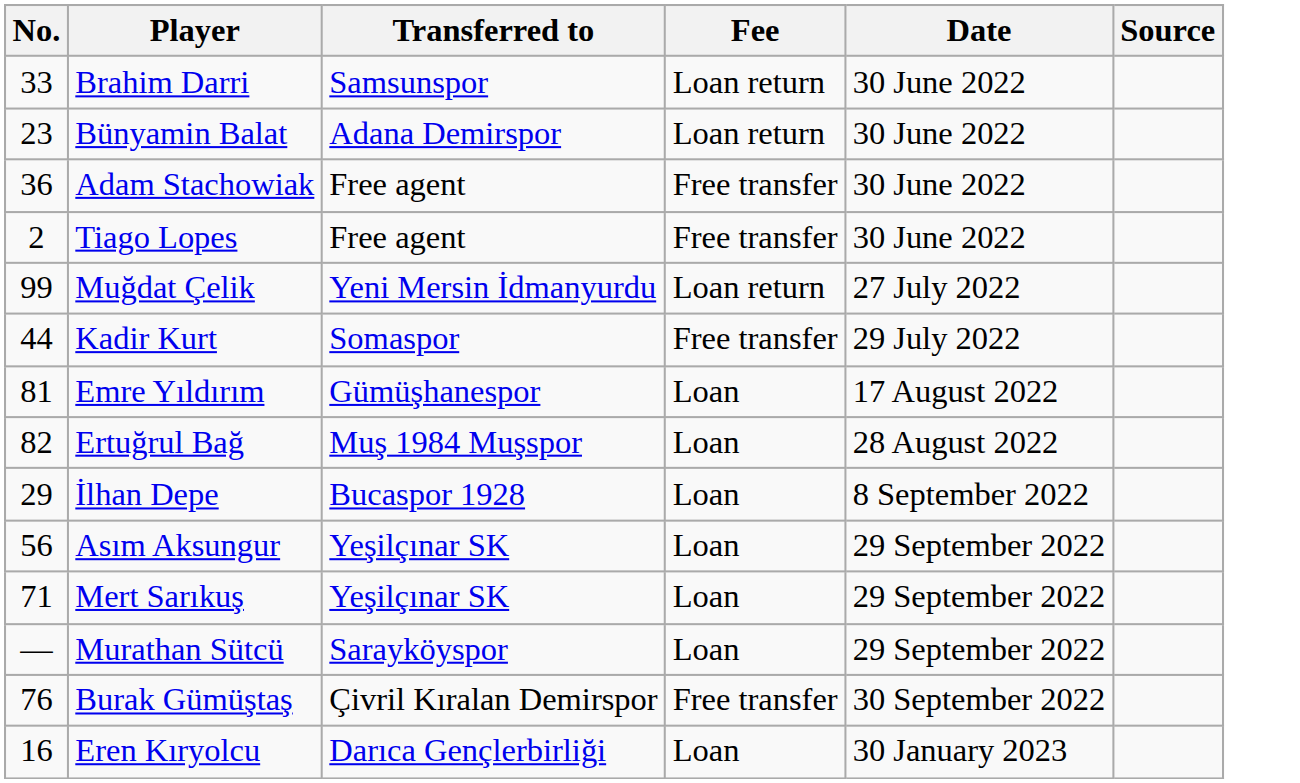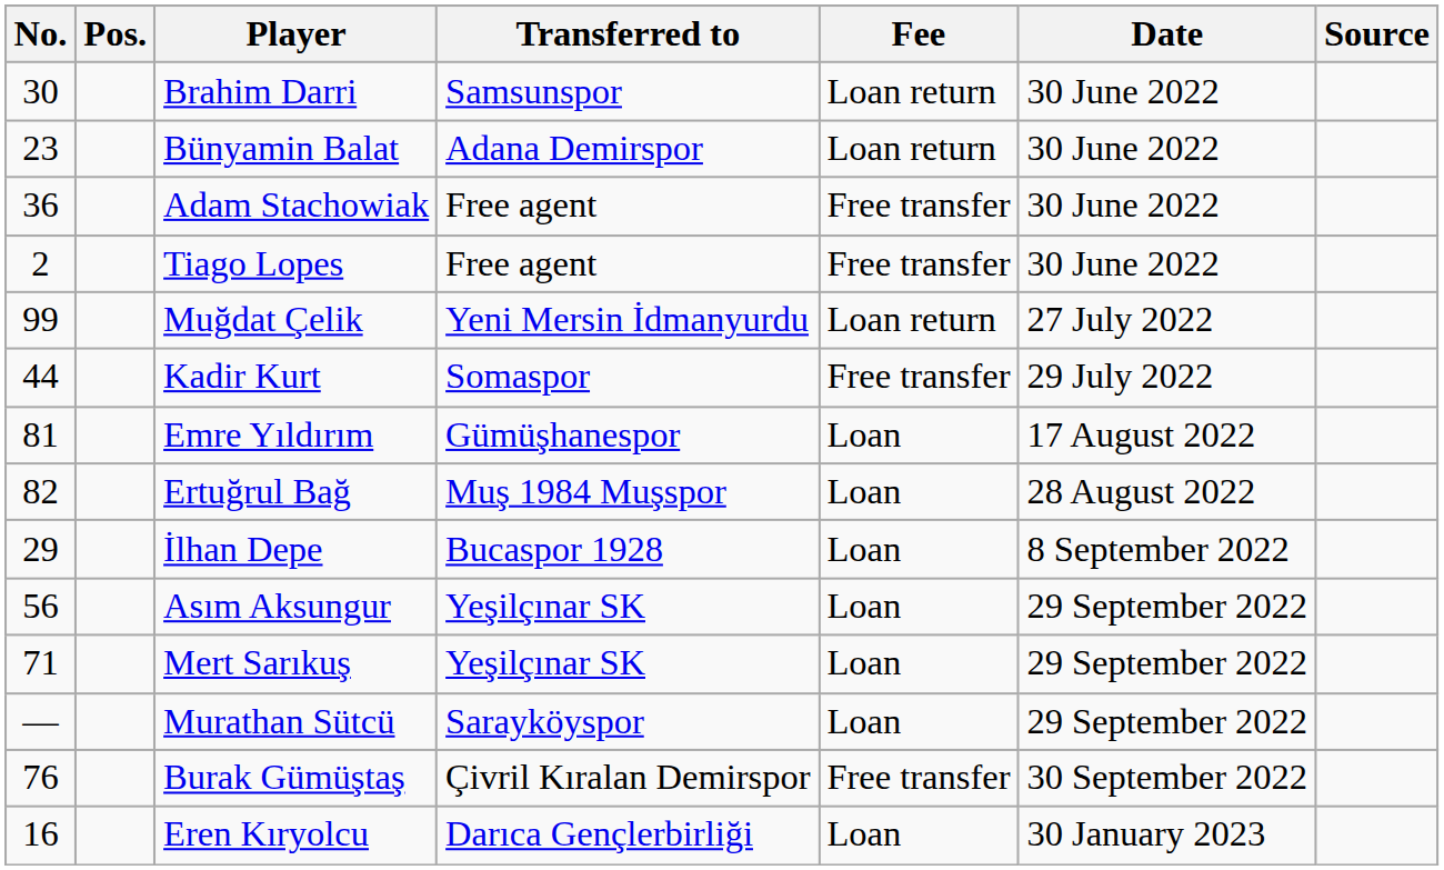+ column: Pos.
Brahim Darri | No.: 33 -> 30
